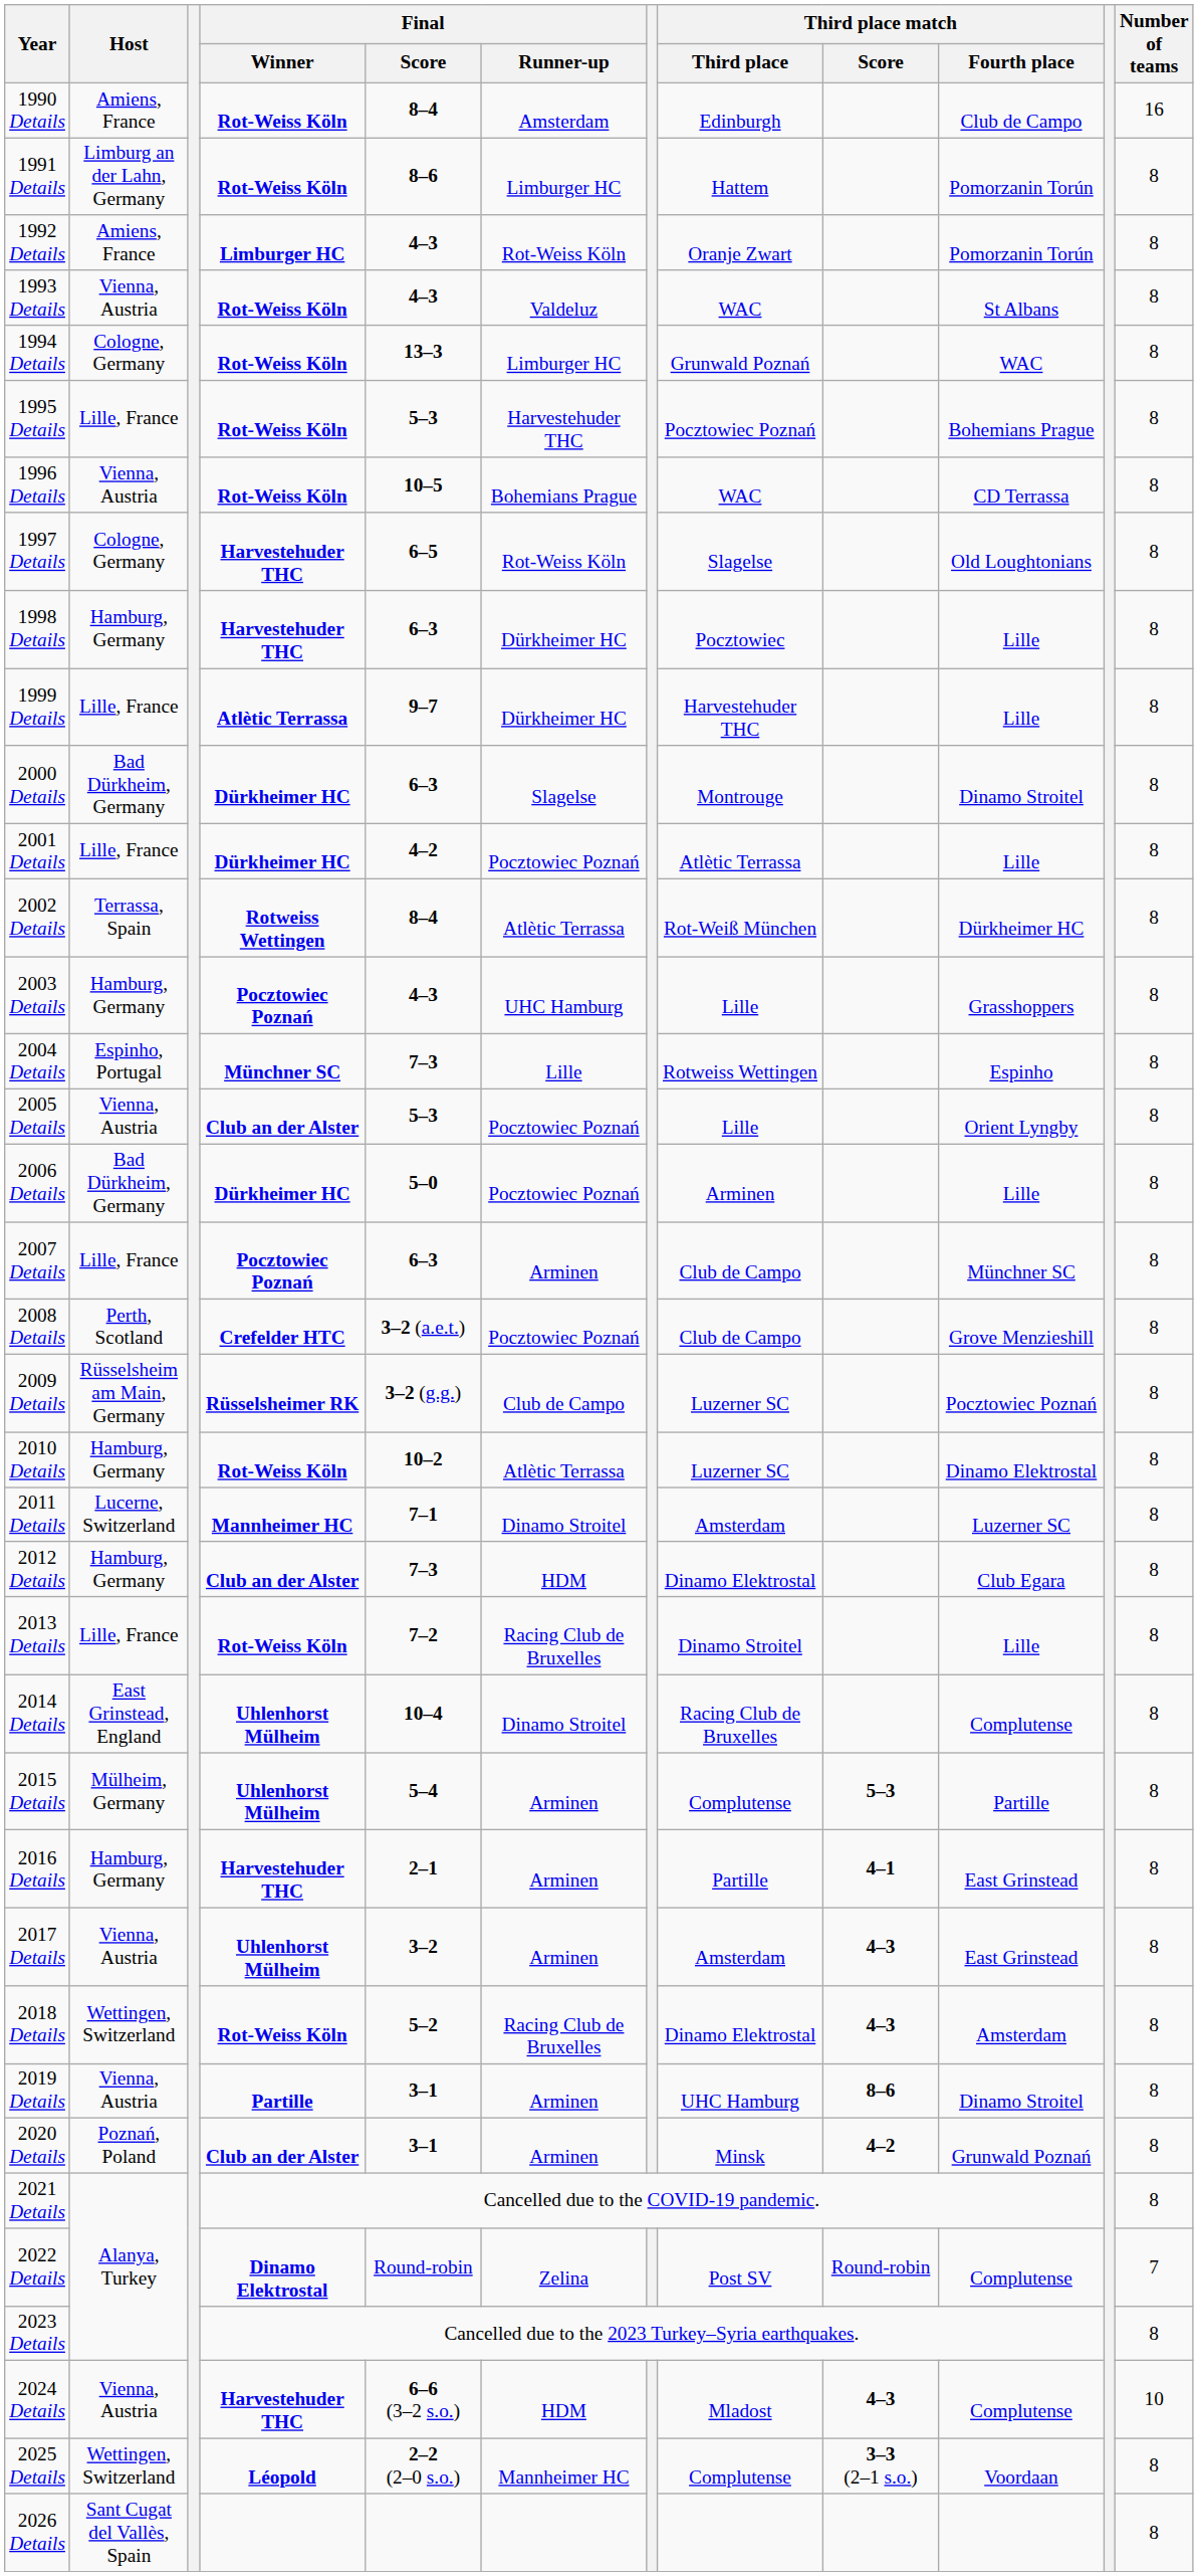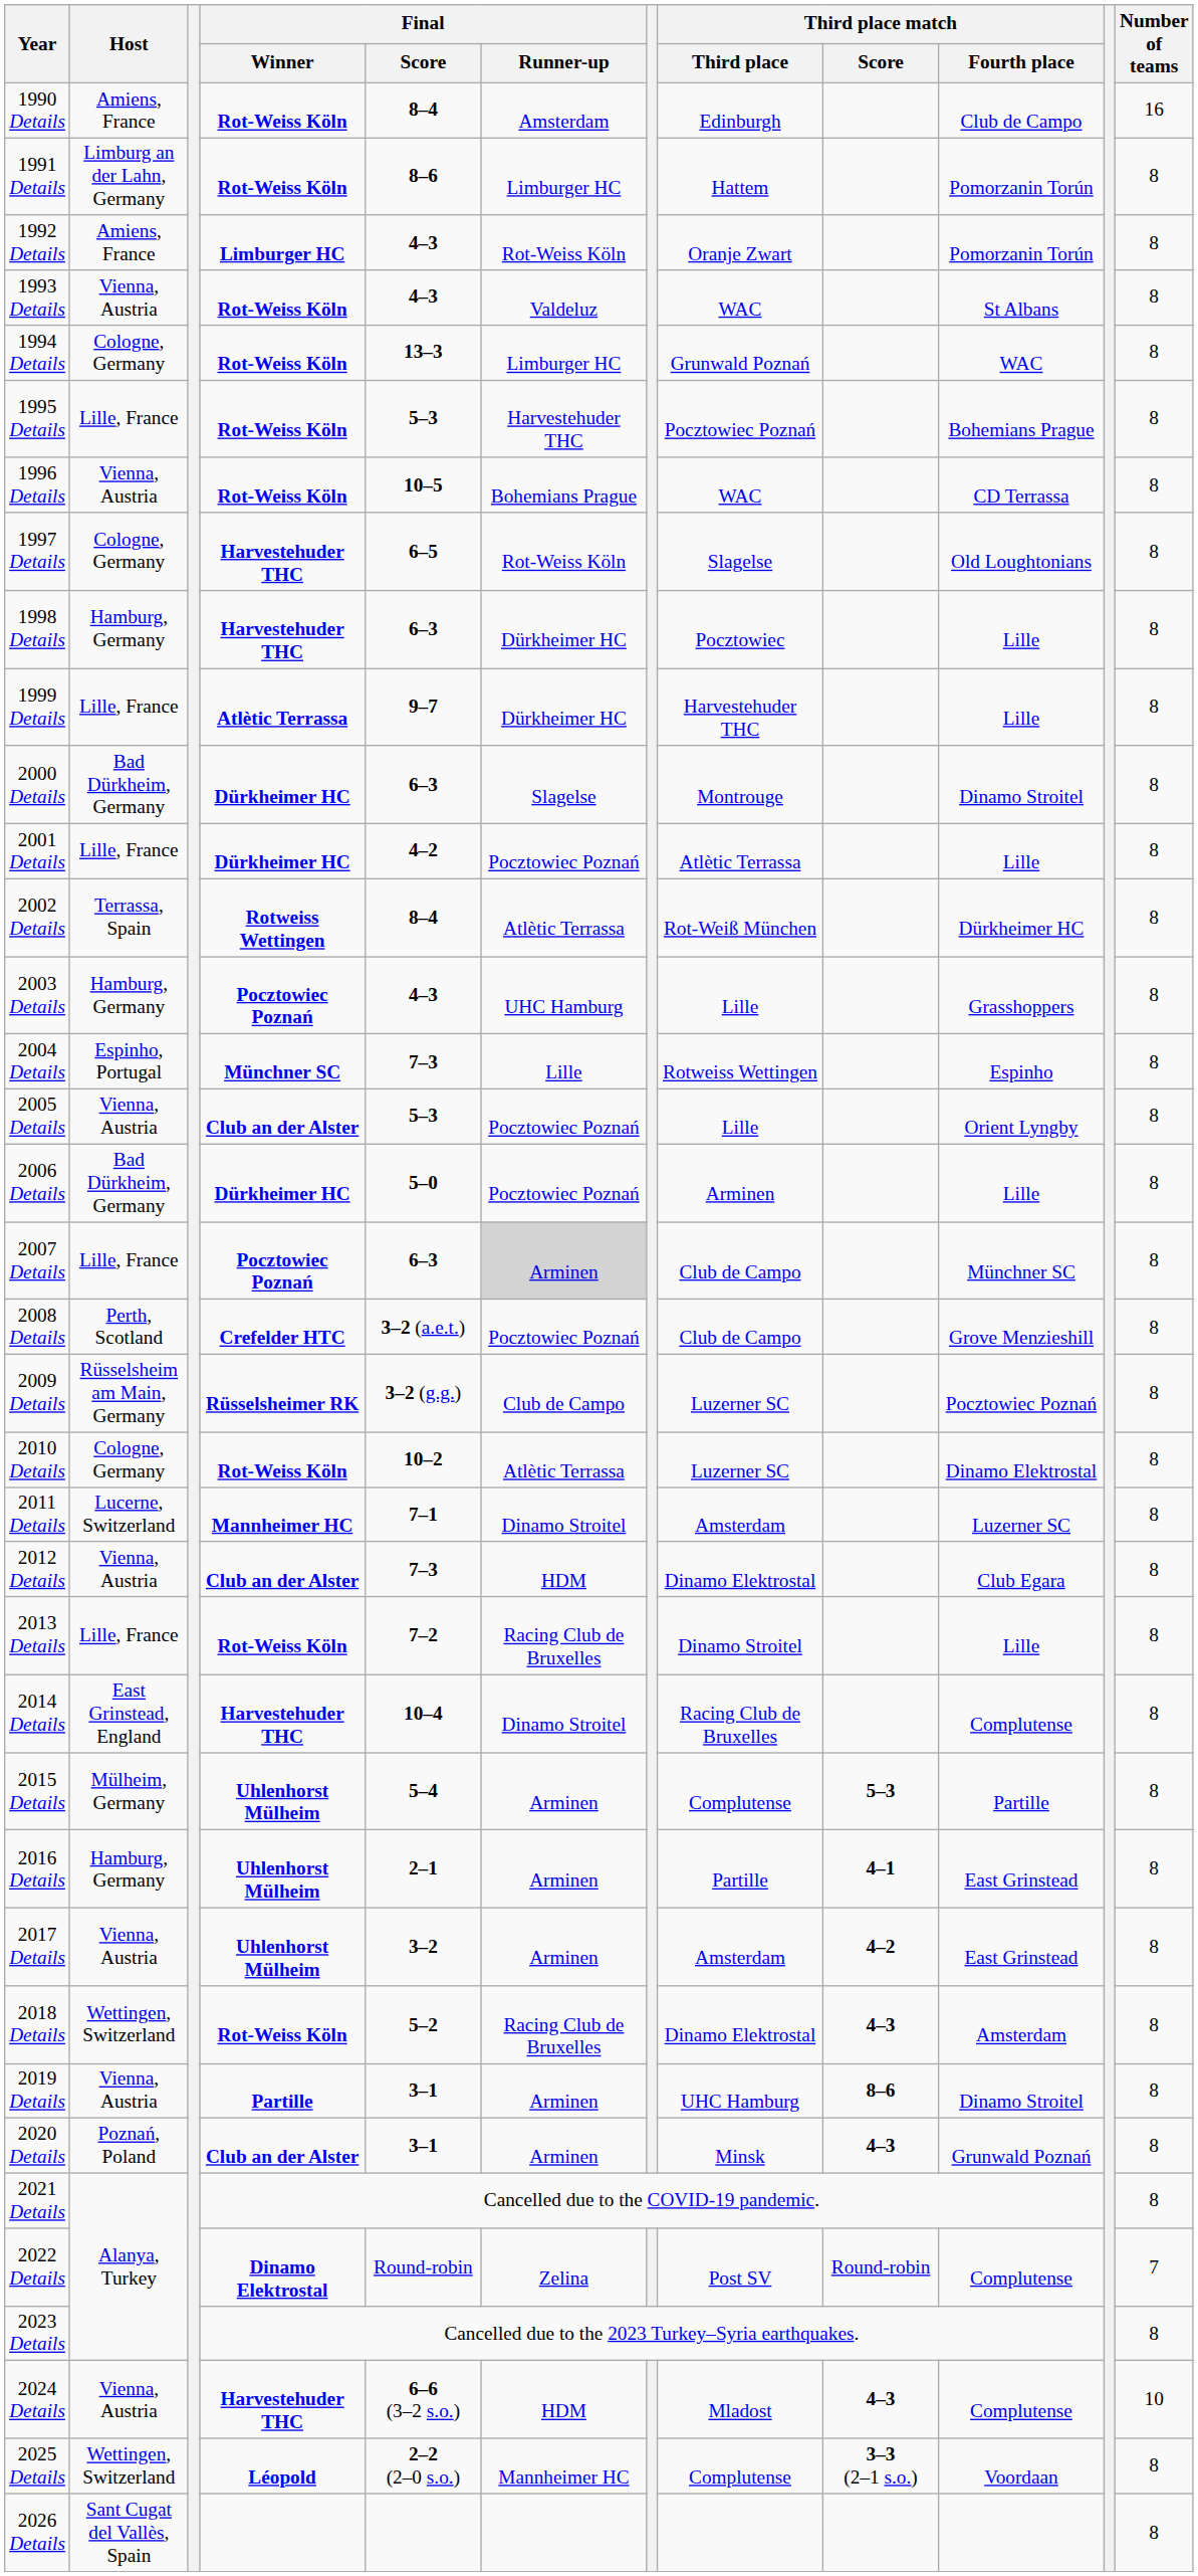2007 Details | Final / Runner-up: no background -> lightgrey background
2010 Details | Host: Hamburg, Germany -> Cologne, Germany
2012 Details | Host: Hamburg, Germany -> Vienna, Austria
2014 Details | Final / Winner: Uhlenhorst Mülheim -> Harvestehuder THC
2016 Details | Final / Winner: Harvestehuder THC -> Uhlenhorst Mülheim
2017 Details | Third place match / Score: 4–3 -> 4–2
2020 Details | Third place match / Score: 4–2 -> 4–3
